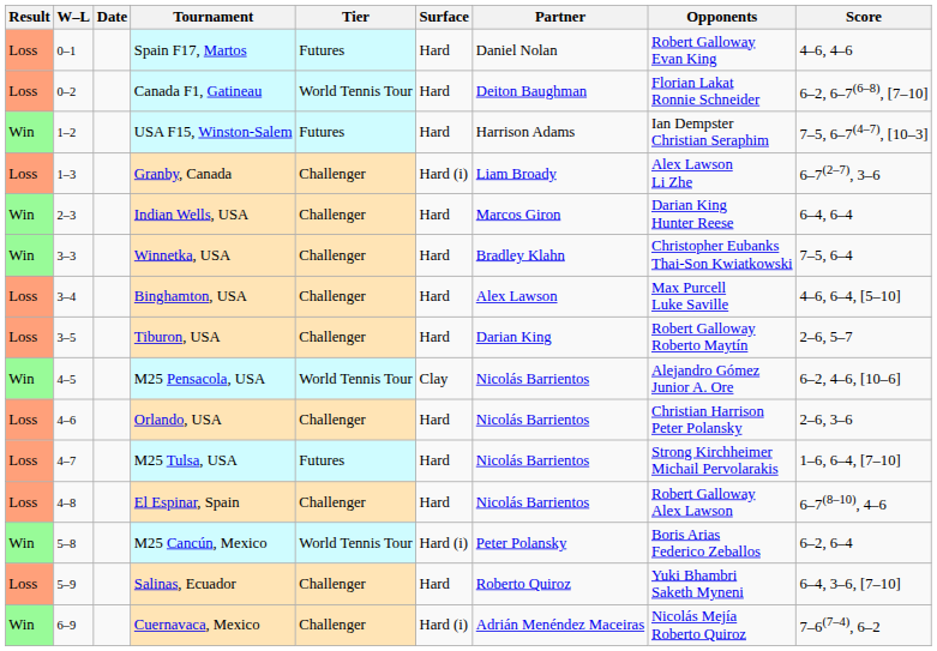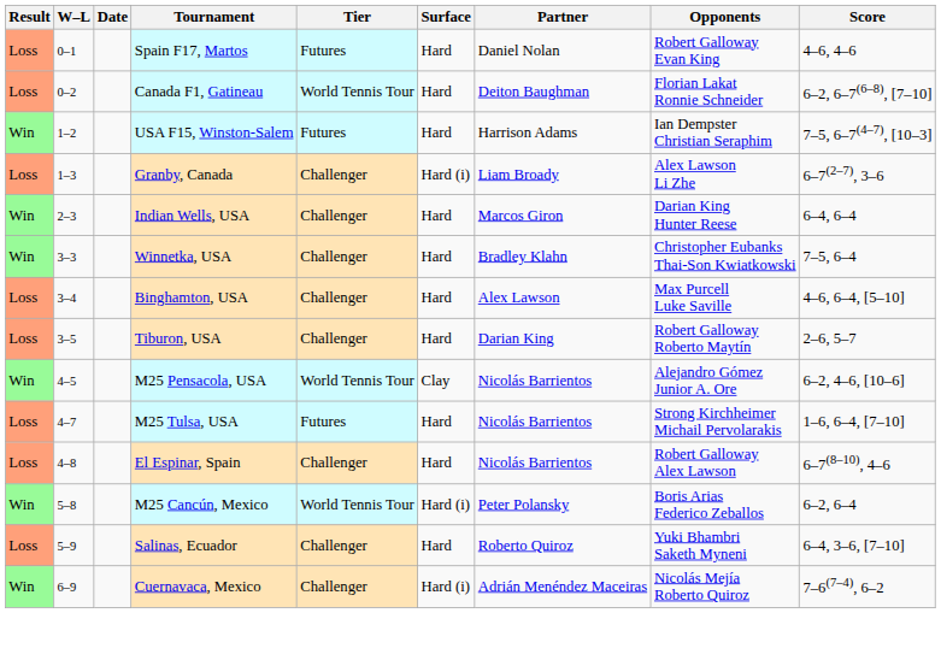- row: Loss | 4–6 | Orlando, USA | Challenger | Hard | Nicolás Barrientos | Christian Harrison Peter Polansky | 2–6, 3–6
